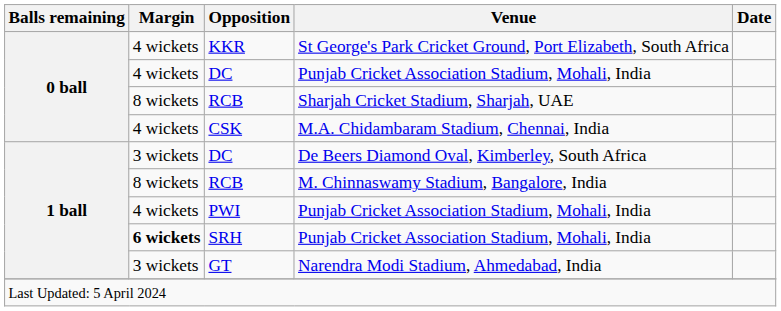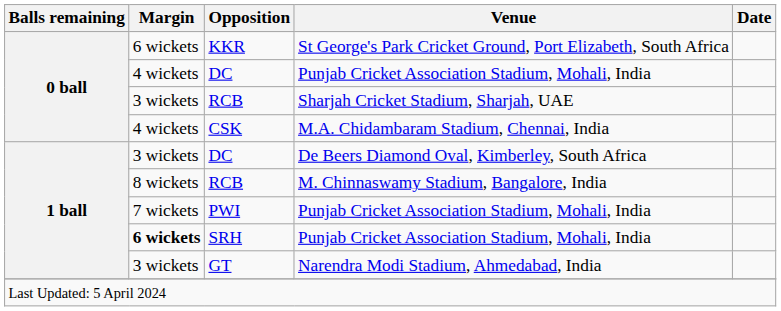KKR | Margin: 4 wickets -> 6 wickets
RCB / Sharjah Cricket Stadium, Sharjah, UAE | Margin: 8 wickets -> 3 wickets
PWI | Margin: 4 wickets -> 7 wickets
